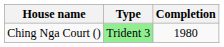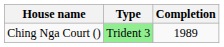Ching Nga Court () | Completion: 1980 -> 1989
